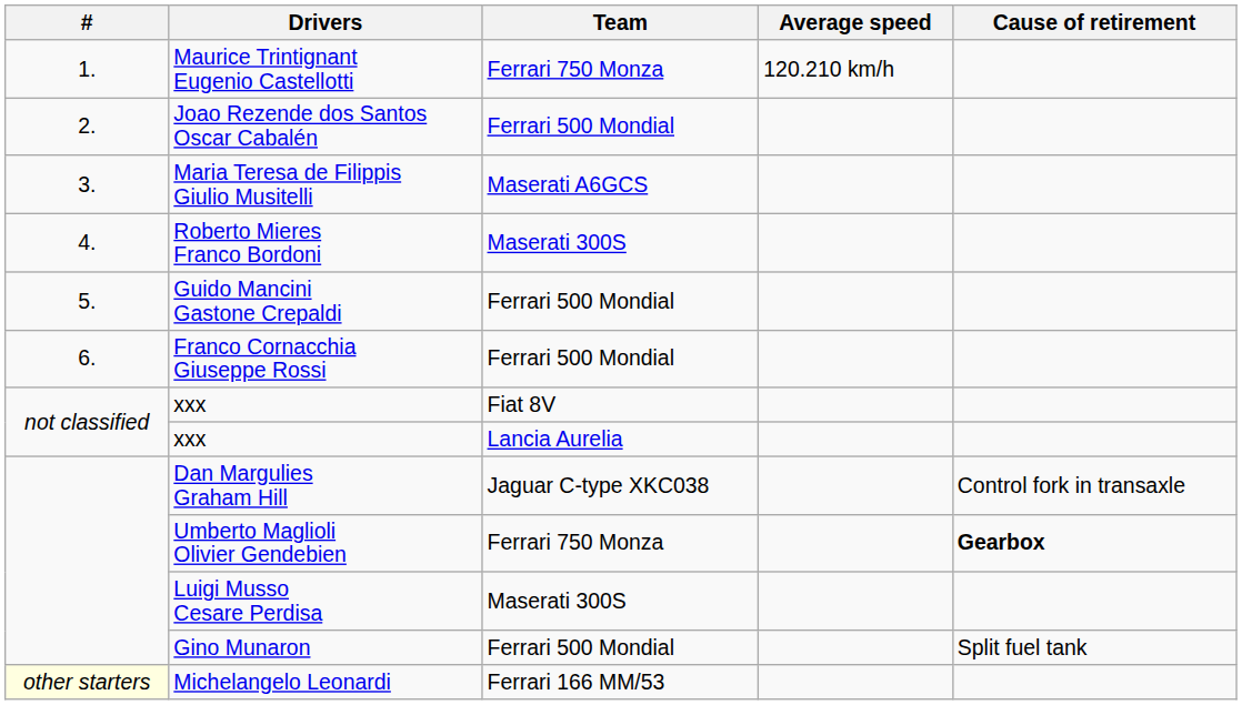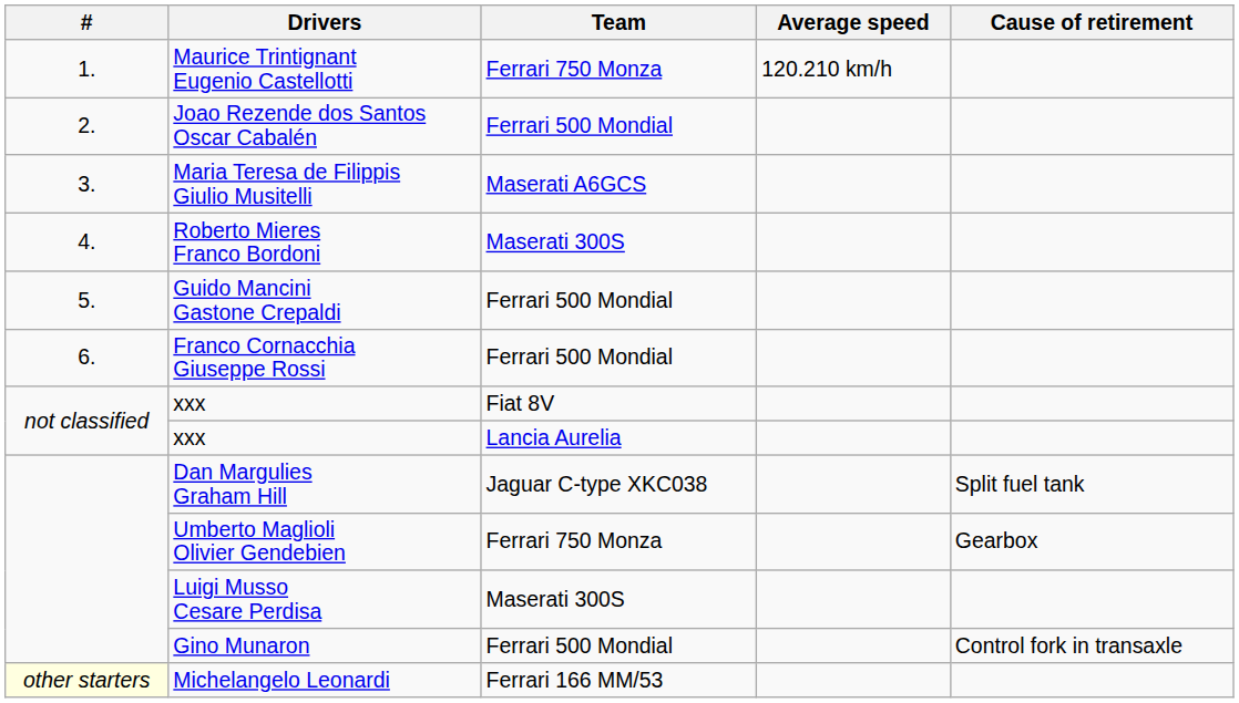Dan Margulies Graham Hill | Cause of retirement: Control fork in transaxle -> Split fuel tank
Umberto Maglioli Olivier Gendebien | Cause of retirement: bold -> normal
Gino Munaron | Cause of retirement: Split fuel tank -> Control fork in transaxle
